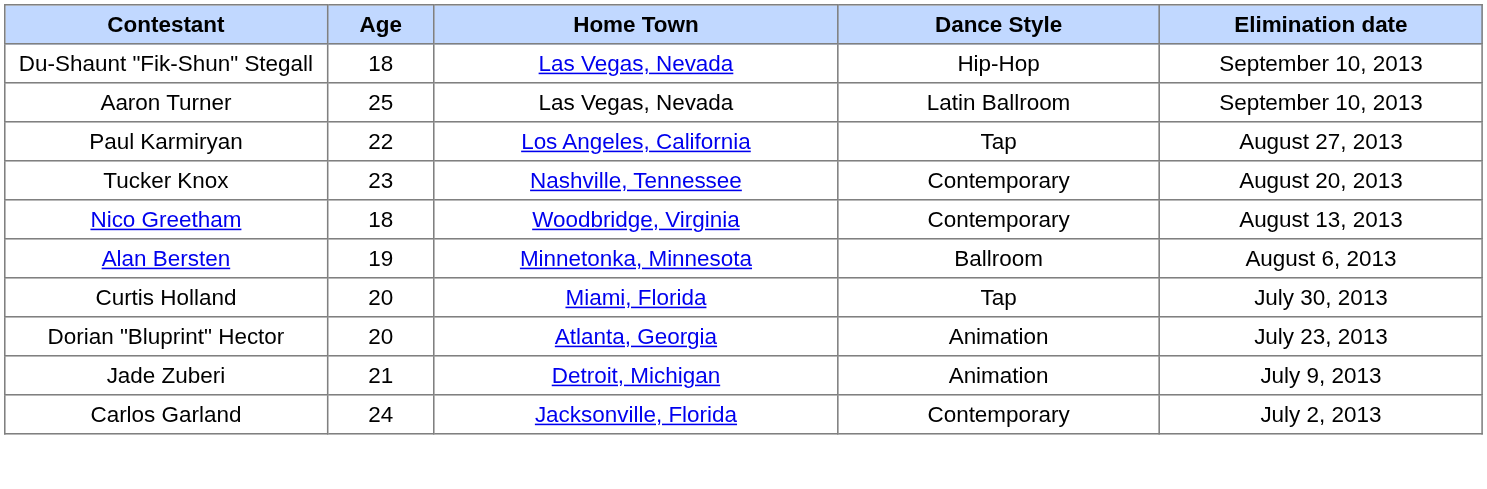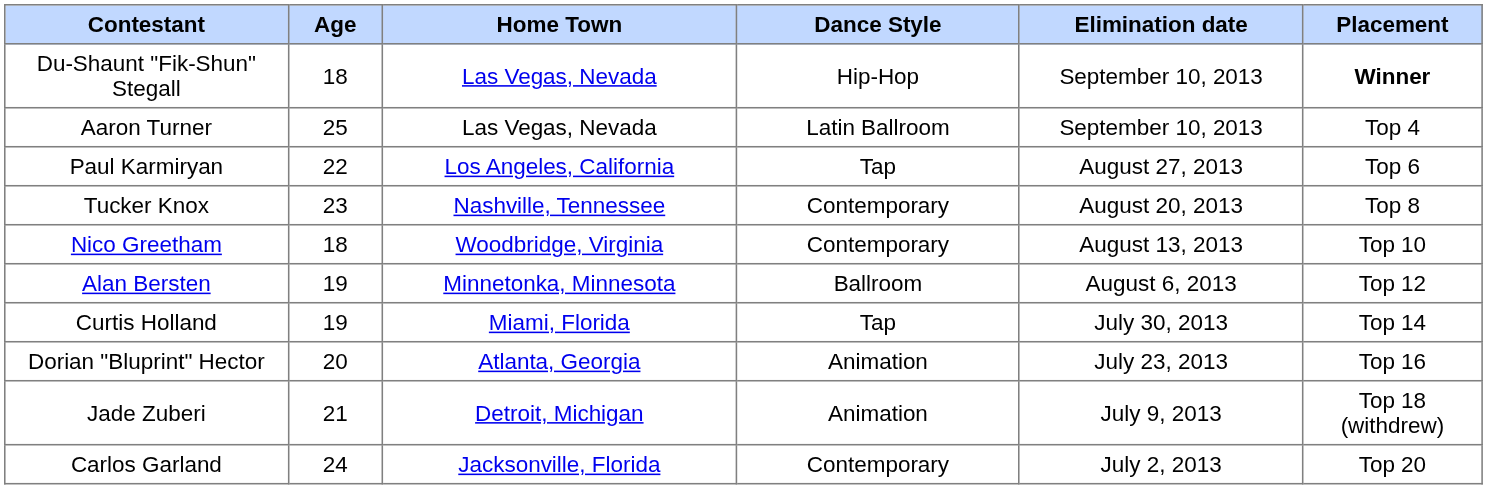+ column: Placement | Winner | Top 4 | Top 6 | Top 8 | Top 10 | Top 12 | Top 14 | Top 16 | Top 18 (withdrew) | Top 20
Curtis Holland | Age: 20 -> 19
